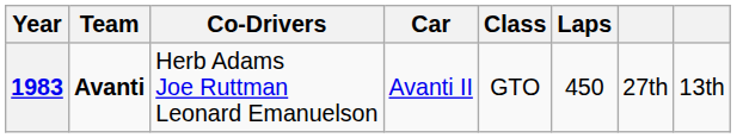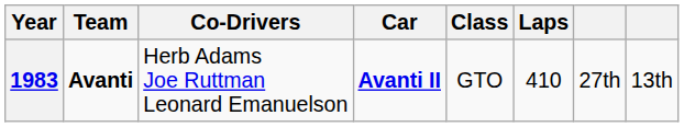1983 | Car: normal -> bold
1983 | Laps: 450 -> 410
